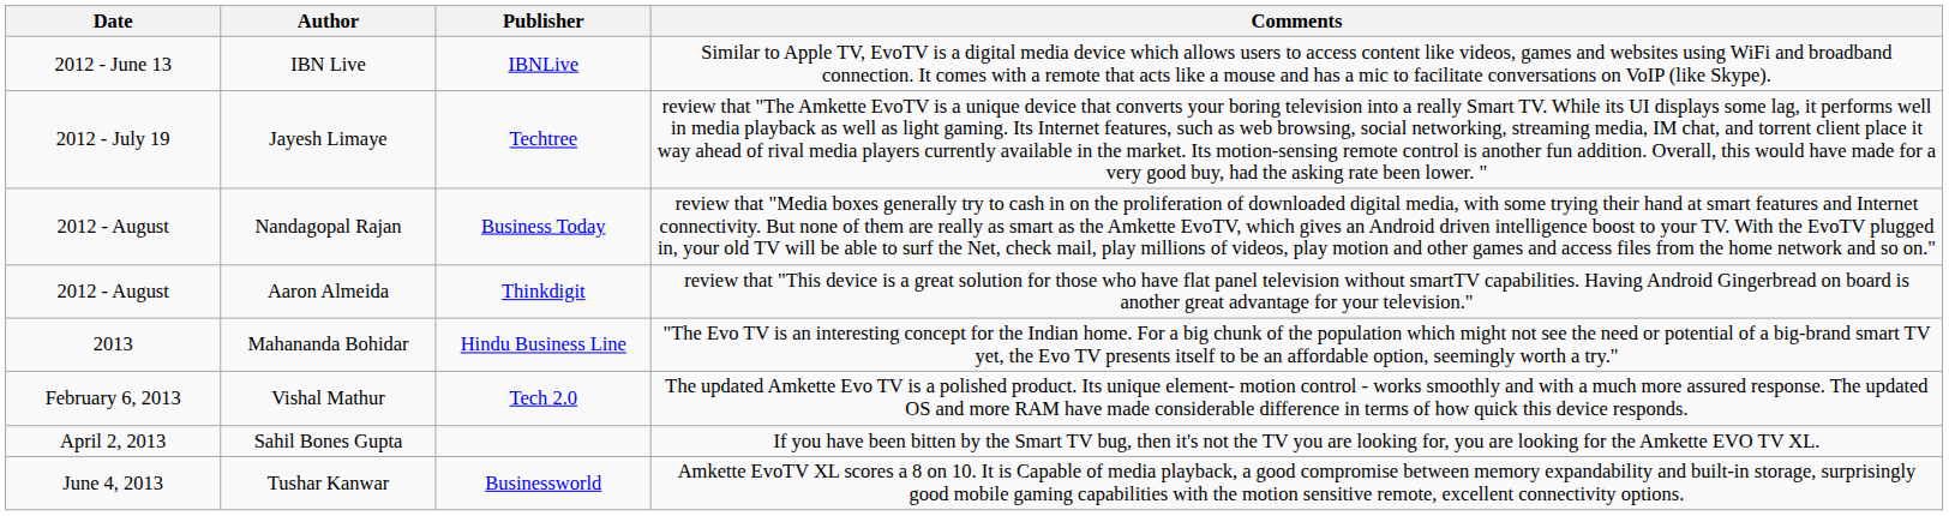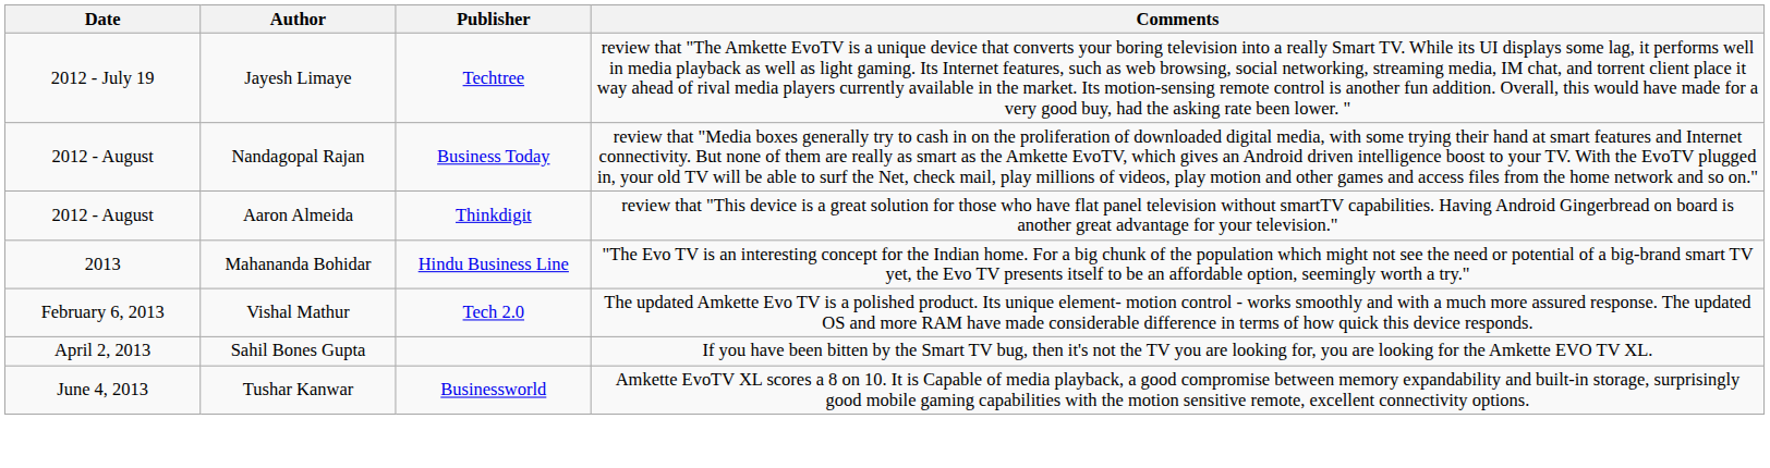- row: 2012 - June 13 | IBN Live | IBNLive | Similar to Apple TV, EvoTV is a digital media device which allows users to access content like videos, games and websites using WiFi and broadband connection. It comes with a remote that acts like a mouse and has a mic to facilitate conversations on VoIP (like Skype).
